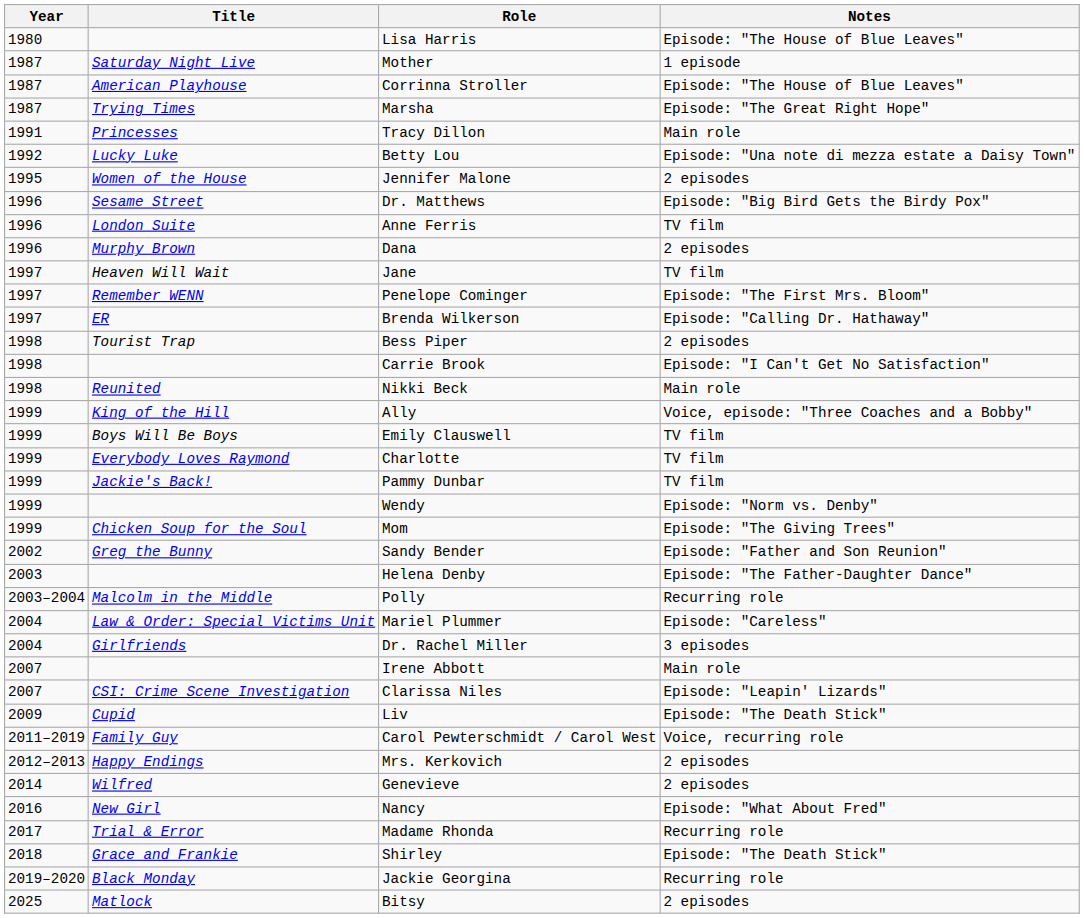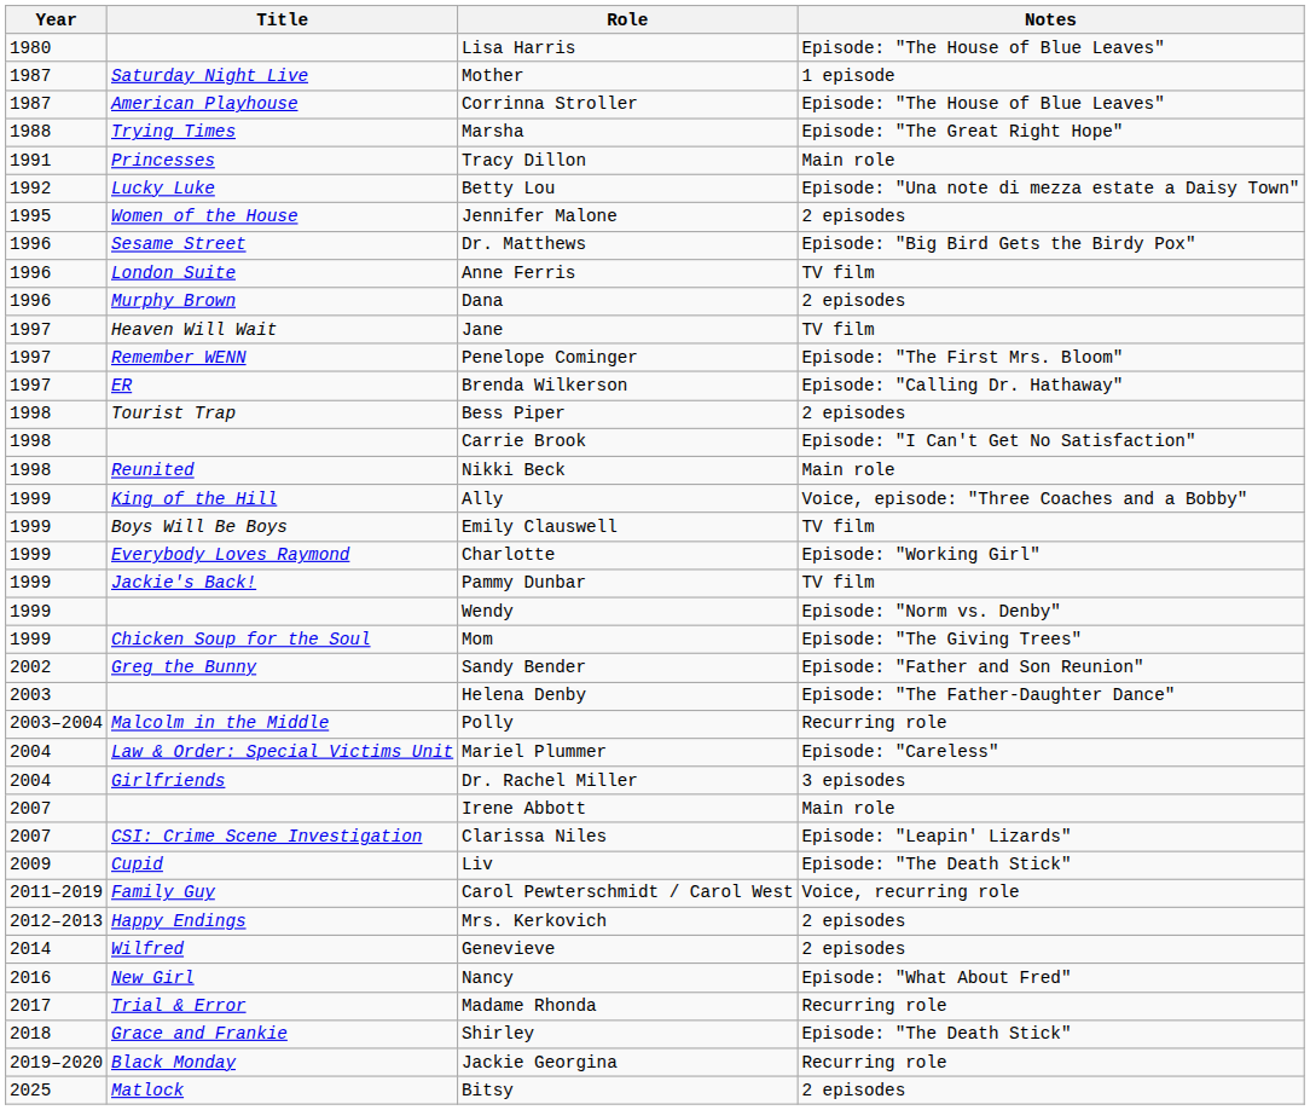Marsha | Year: 1987 -> 1988
Charlotte | Notes: TV film -> Episode: "Working Girl"
